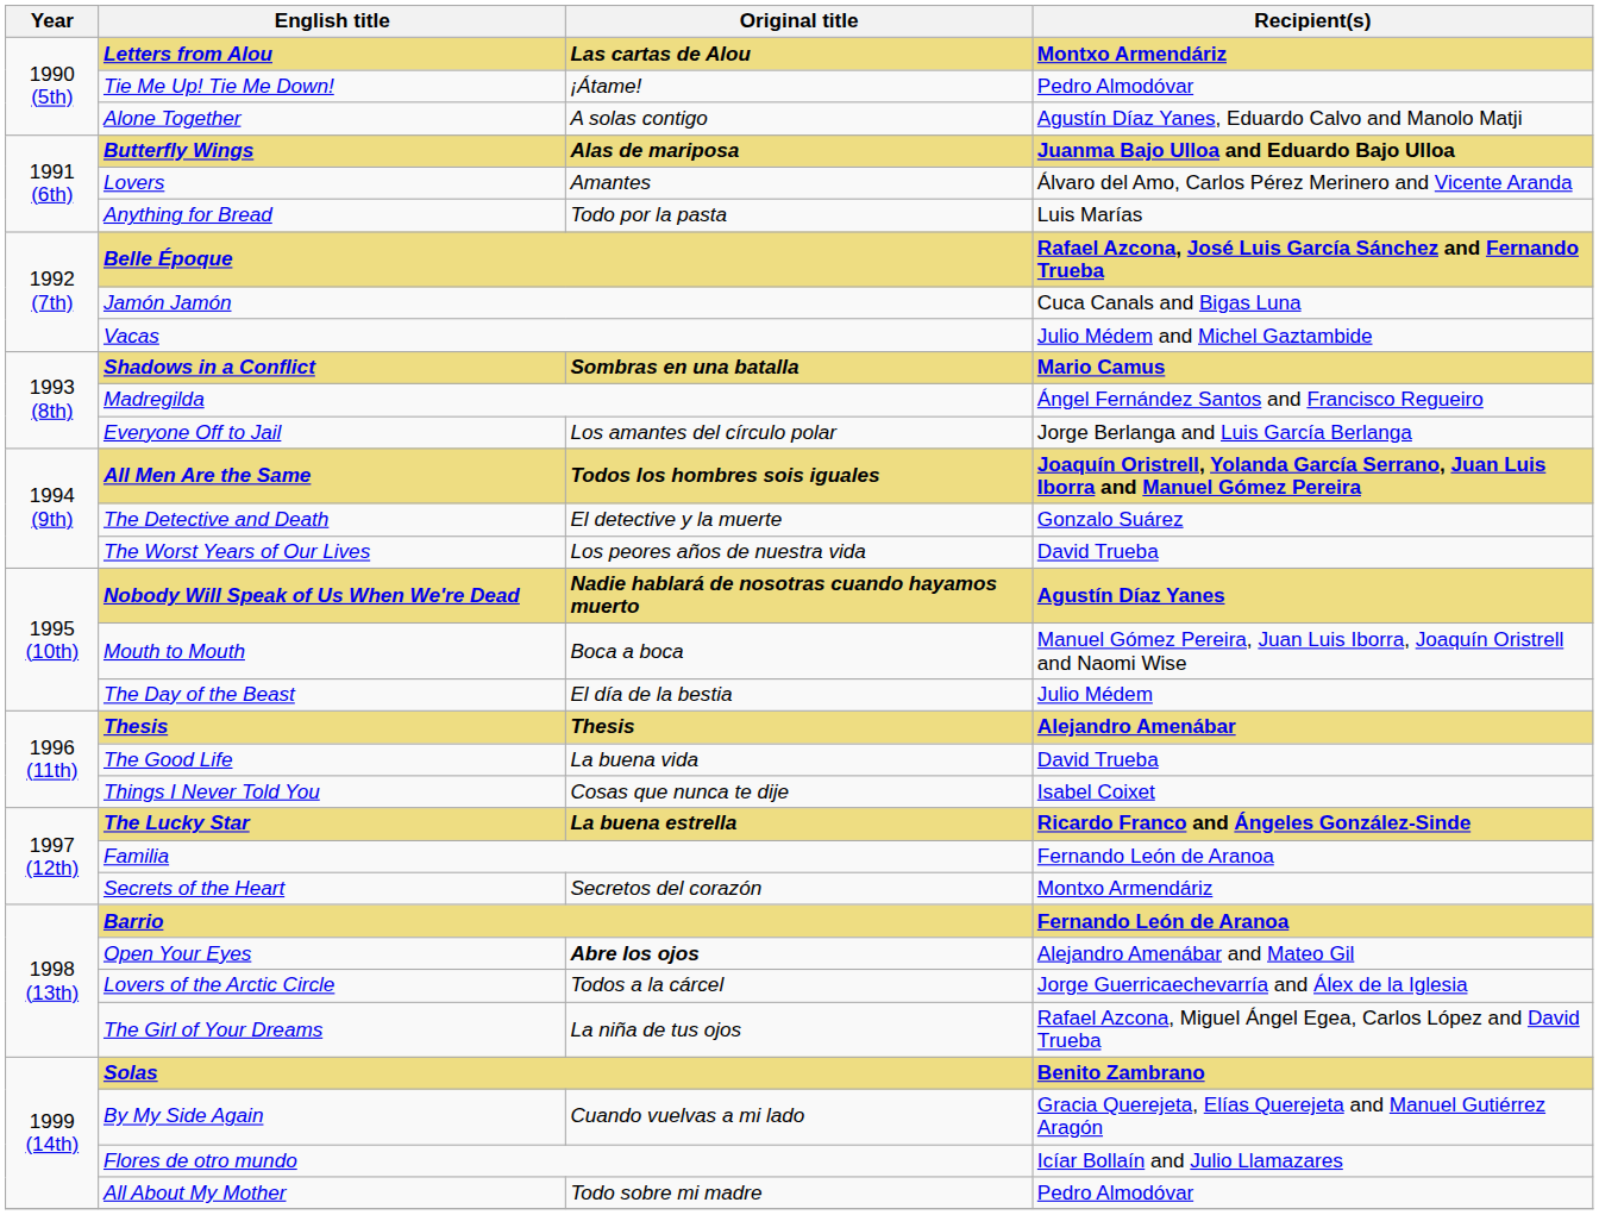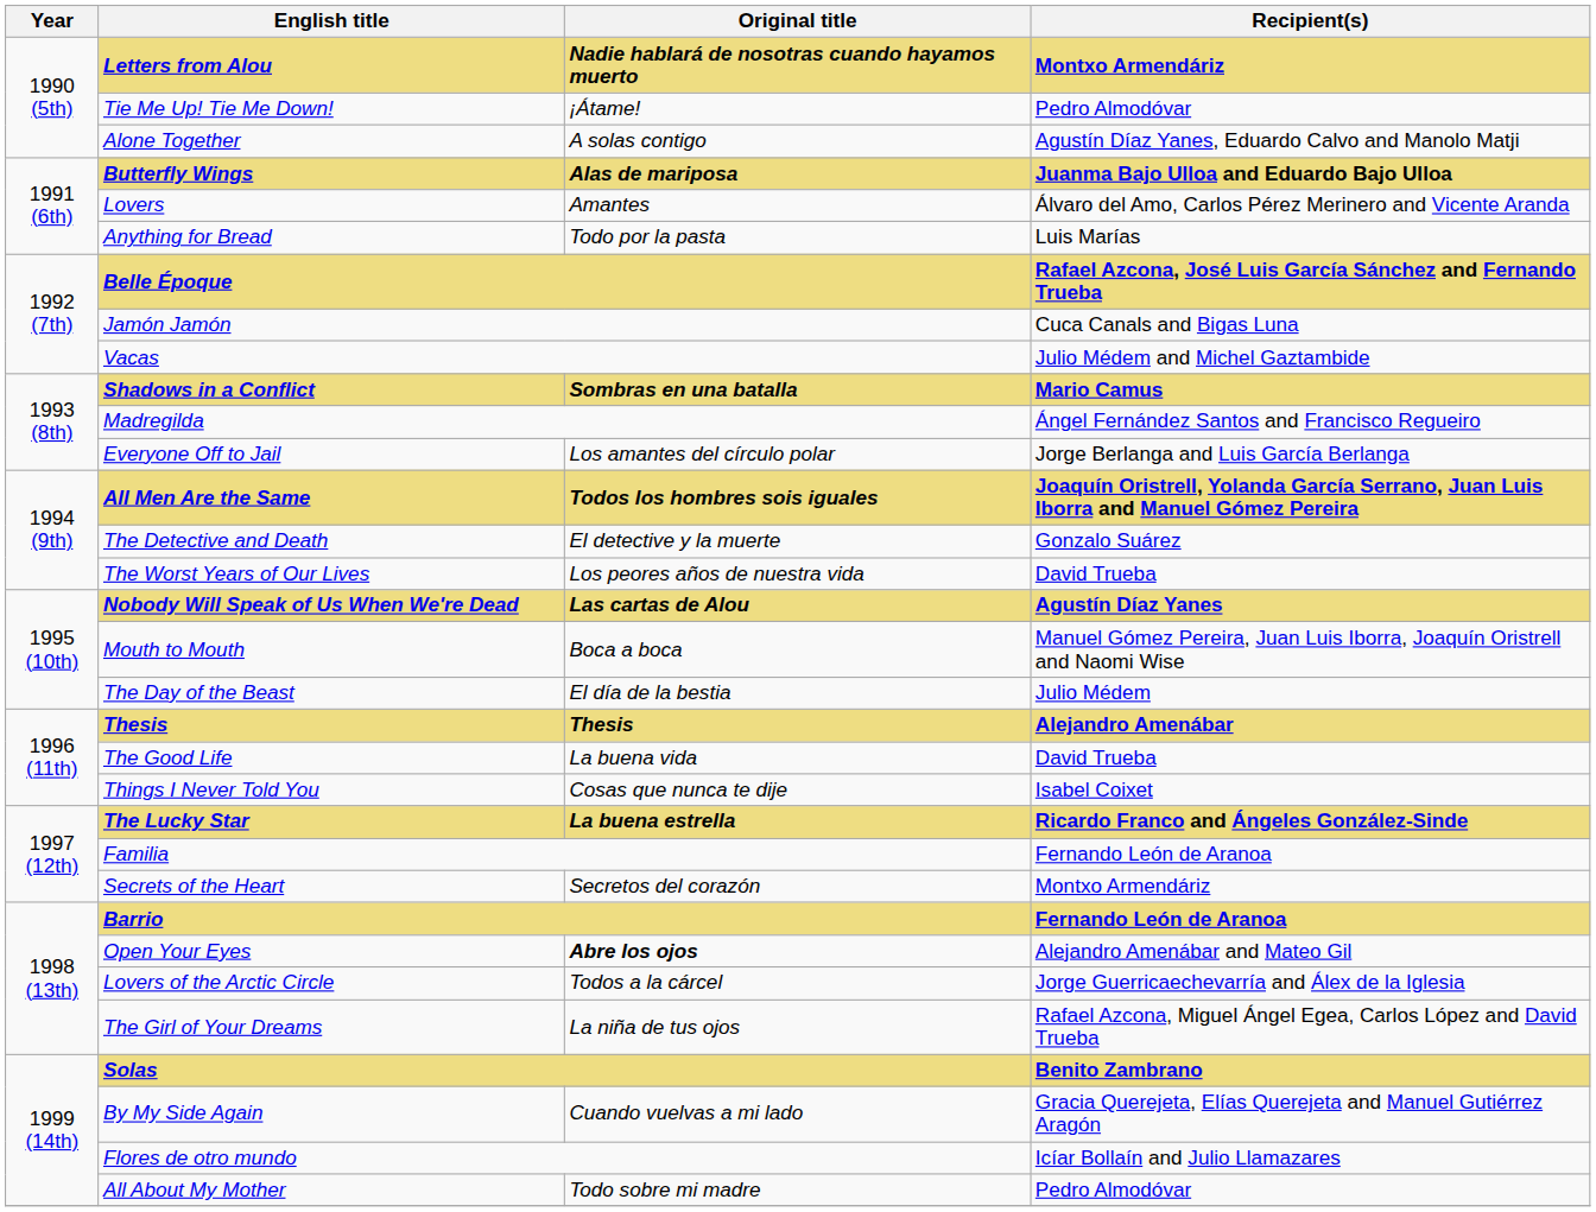Letters from Alou | Original title: Las cartas de Alou -> Nadie hablará de nosotras cuando hayamos muerto
Nobody Will Speak of Us When We're Dead | Original title: Nadie hablará de nosotras cuando hayamos muerto -> Las cartas de Alou
